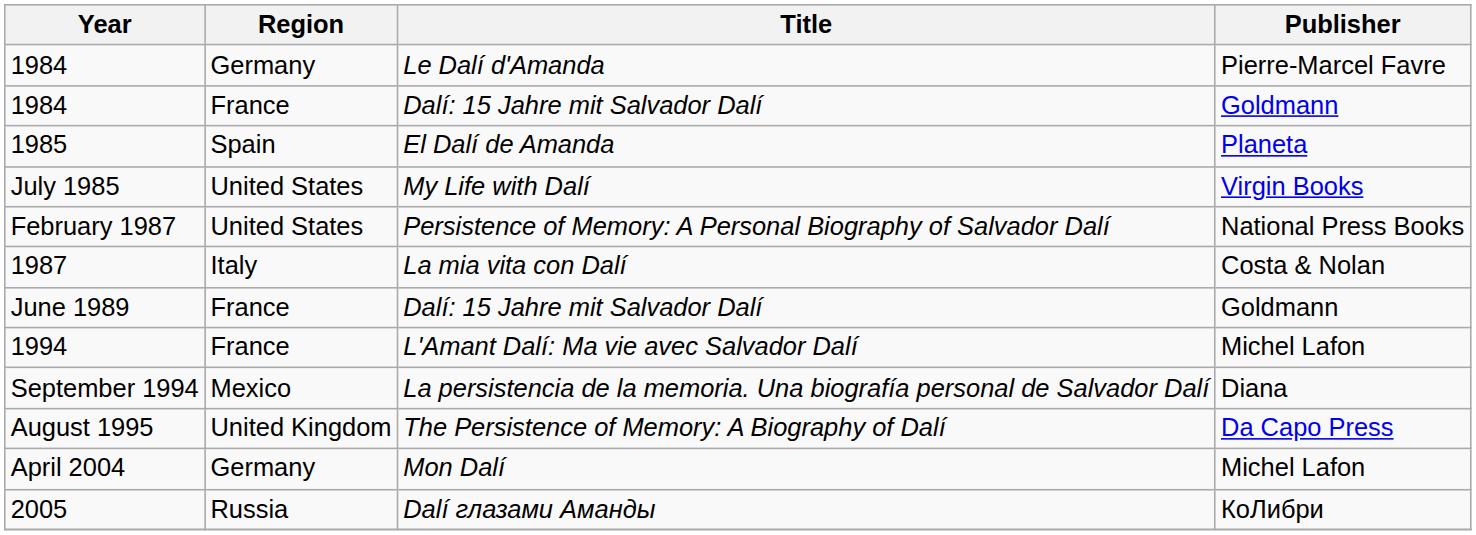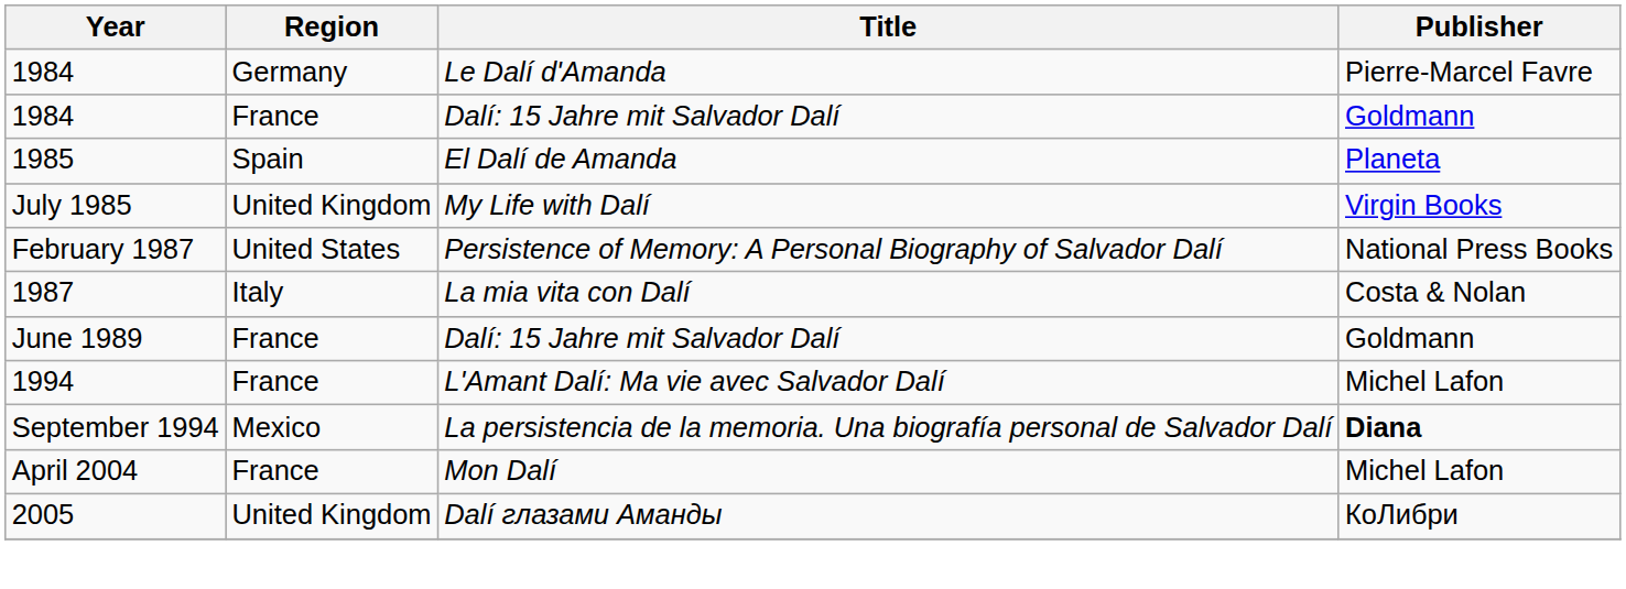July 1985 | Region: United States -> United Kingdom
September 1994 | Publisher: normal -> bold
- row: August 1995 | United Kingdom | The Persistence of Memory: A Biography of Dalí | Da Capo Press
April 2004 | Region: Germany -> France
2005 | Region: Russia -> United Kingdom
